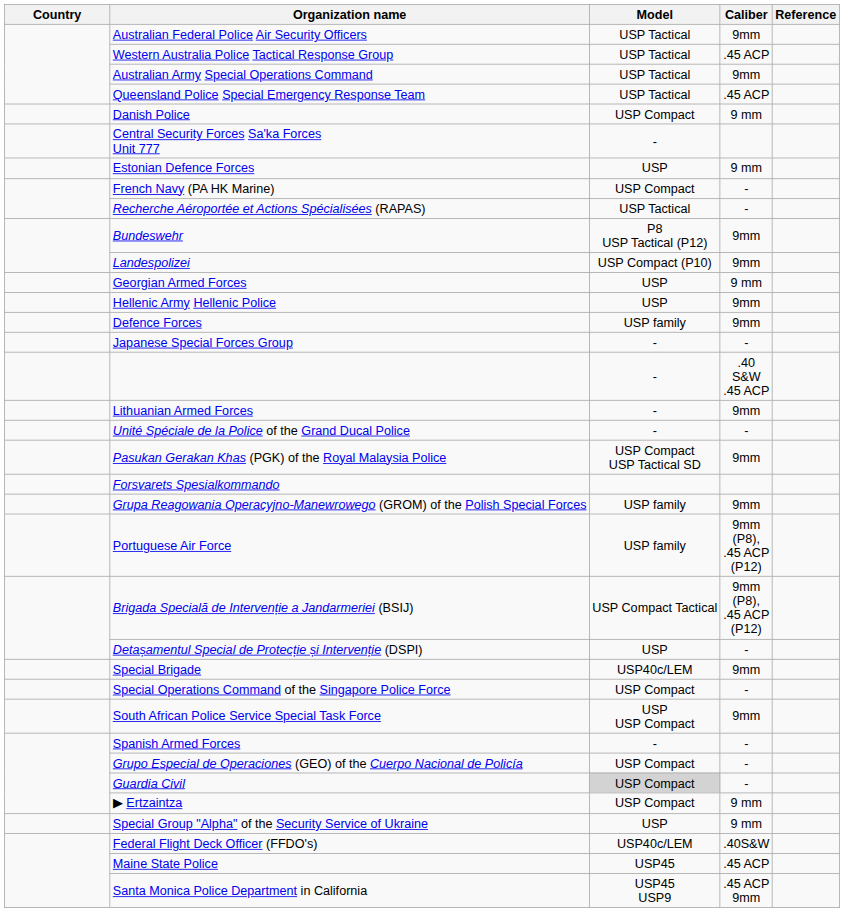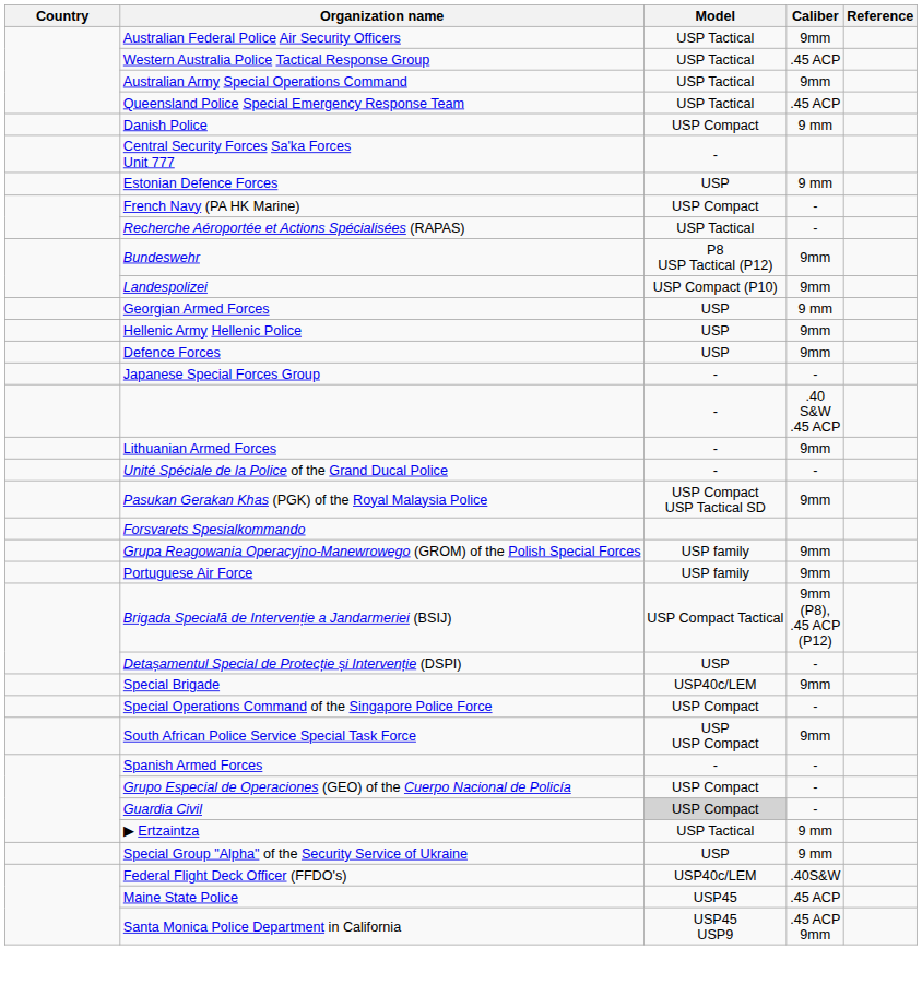Defence Forces | Model: USP family -> USP
Portuguese Air Force | Caliber: 9mm (P8), .45 ACP (P12) -> 9mm
▶ Ertzaintza | Model: USP Compact -> USP Tactical
